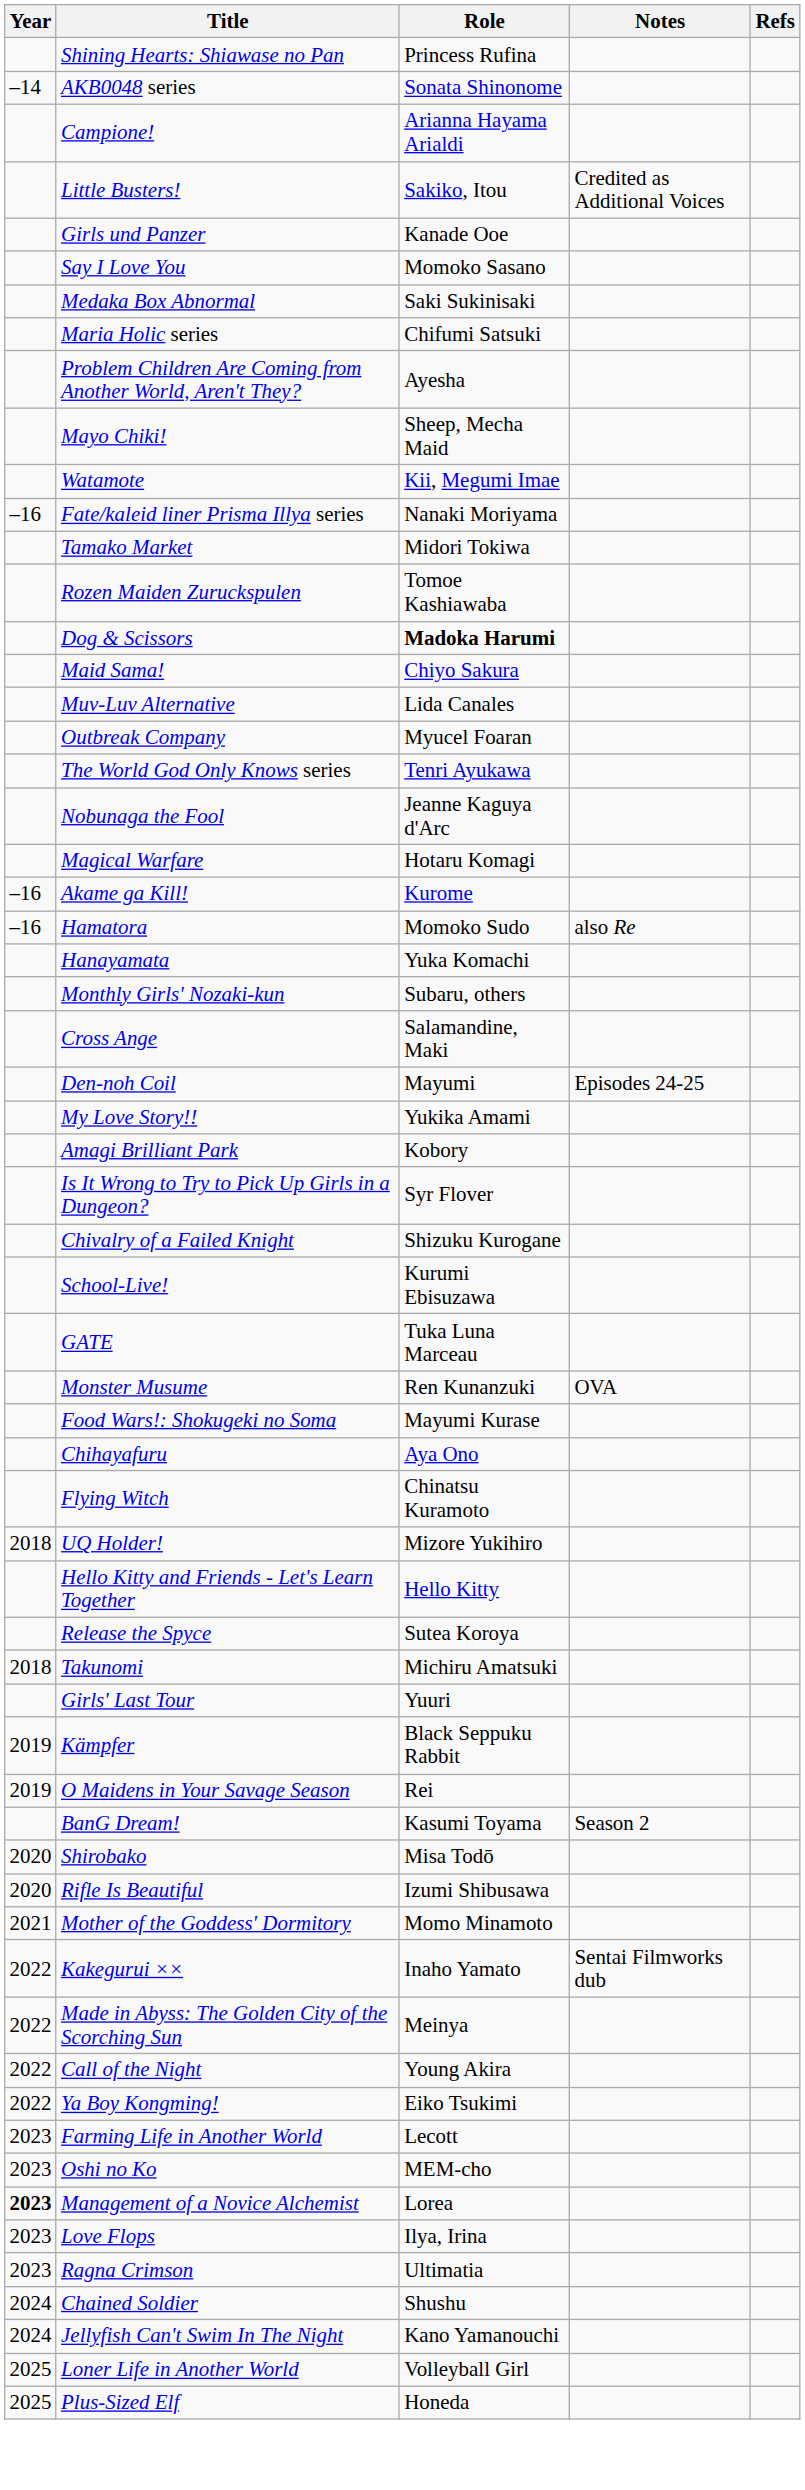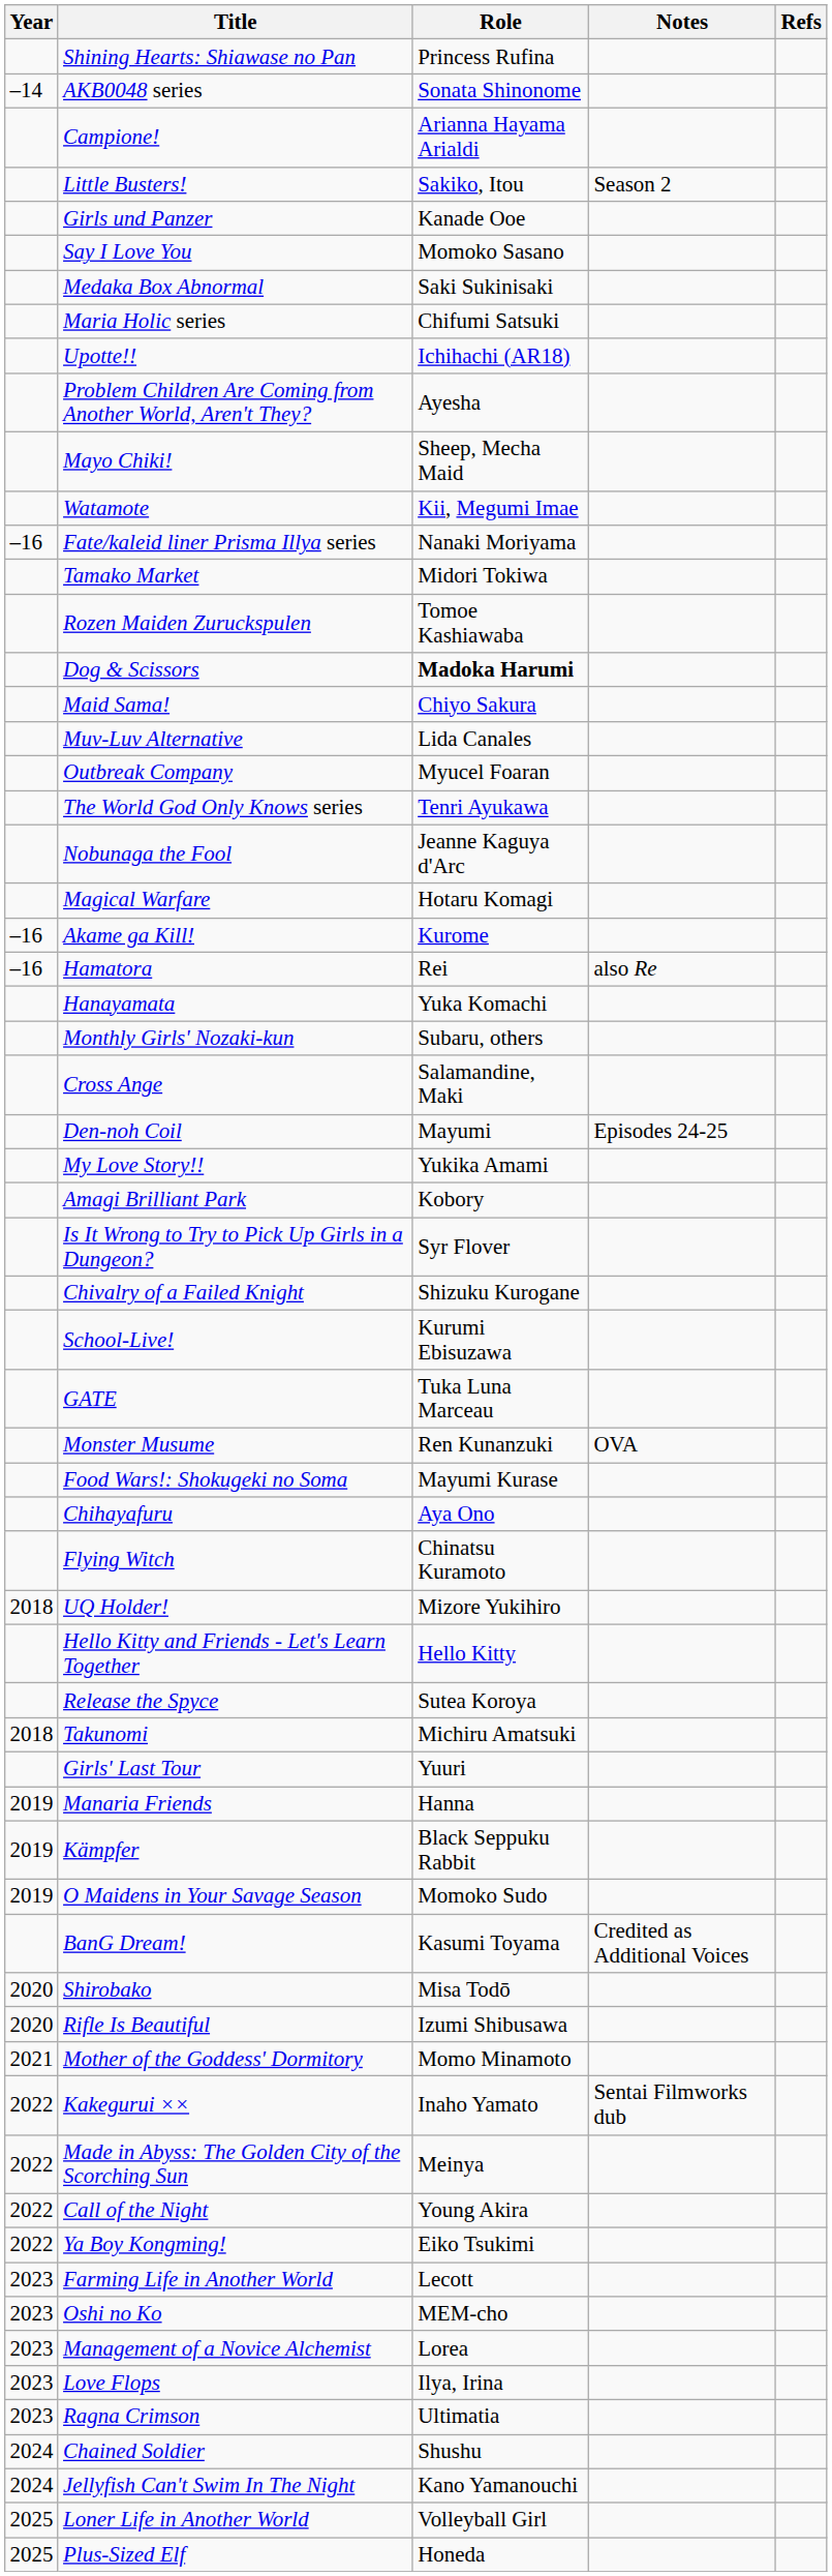Little Busters! | Notes: Credited as Additional Voices -> Season 2
+ row: Upotte!! | Ichihachi (AR18)
Hamatora | Role: Momoko Sudo -> Rei
+ row: 2019 | Manaria Friends | Hanna
O Maidens in Your Savage Season | Role: Rei -> Momoko Sudo
BanG Dream! | Notes: Season 2 -> Credited as Additional Voices
Management of a Novice Alchemist | Year: bold -> normal
